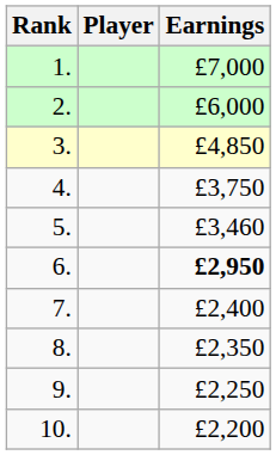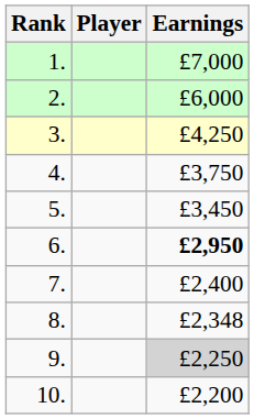3. | Earnings: £4,850 -> £4,250
5. | Earnings: £3,460 -> £3,450
8. | Earnings: £2,350 -> £2,348
9. | Earnings: no background -> lightgrey background
